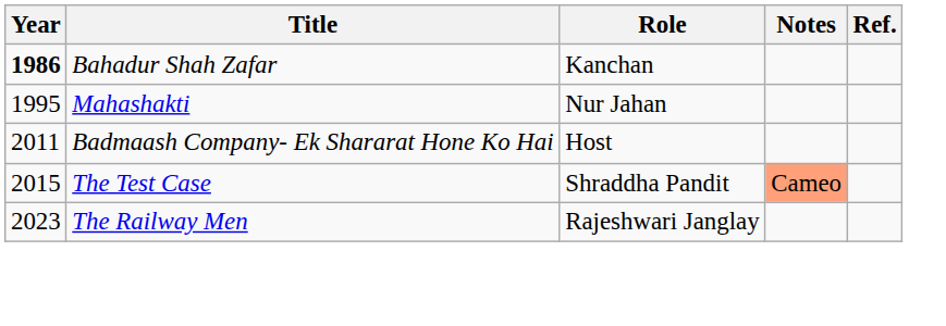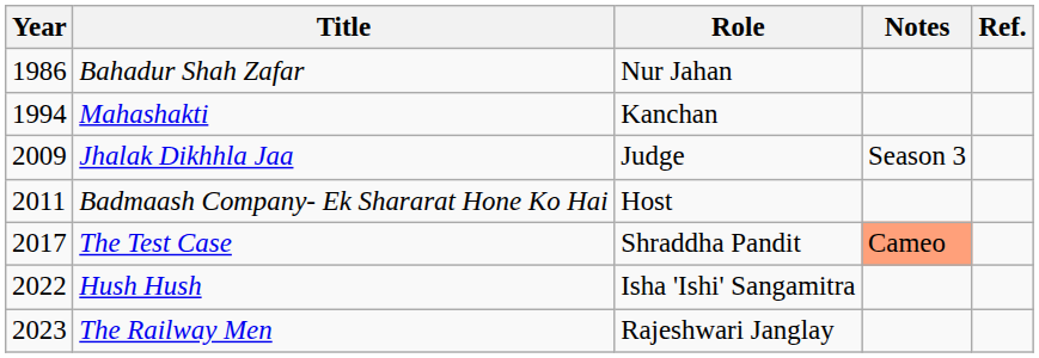Bahadur Shah Zafar | Year: bold -> normal
Bahadur Shah Zafar | Role: Kanchan -> Nur Jahan
Mahashakti | Year: 1995 -> 1994
Mahashakti | Role: Nur Jahan -> Kanchan
+ row: 2009 | Jhalak Dikhhla Jaa | Judge | Season 3
The Test Case | Year: 2015 -> 2017
+ row: 2022 | Hush Hush | Isha 'Ishi' Sangamitra
